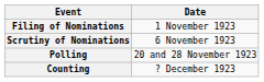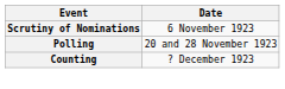- row: Filing of Nominations | 1 November 1923
